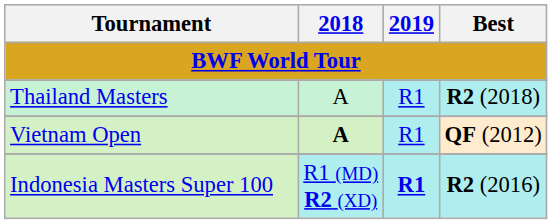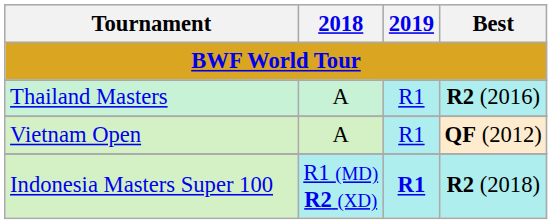Thailand Masters | Best: R2 (2018) -> R2 (2016)
Vietnam Open | 2018: bold -> normal
Indonesia Masters Super 100 | Best: R2 (2016) -> R2 (2018)
